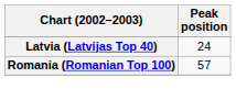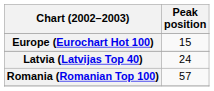+ row: Europe (Eurochart Hot 100) | 15
